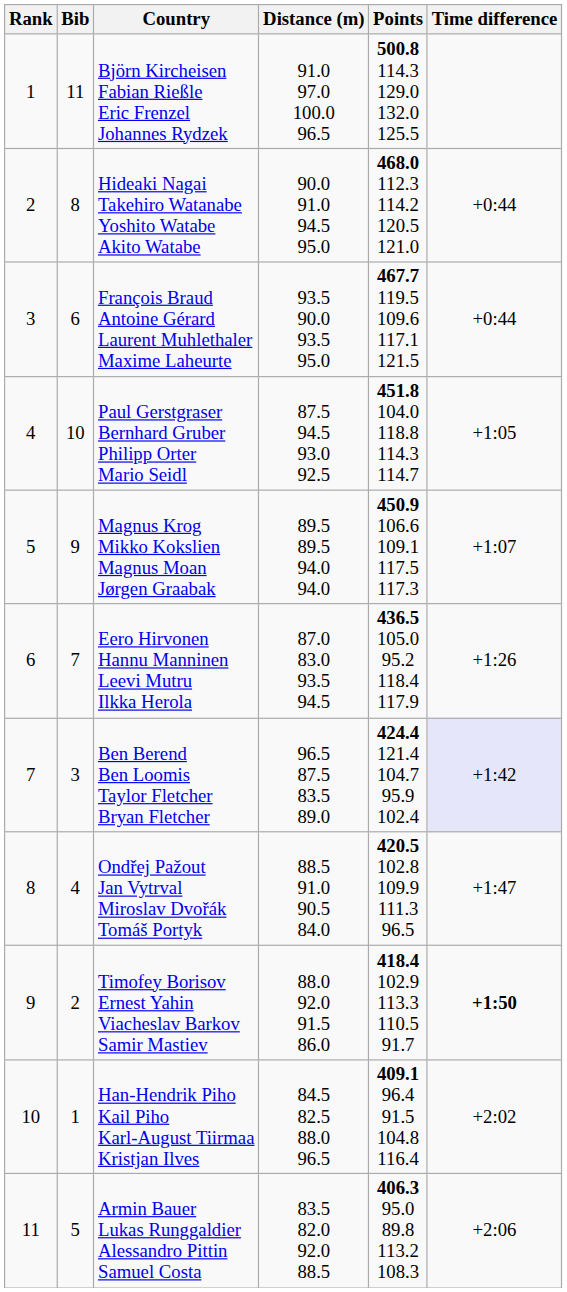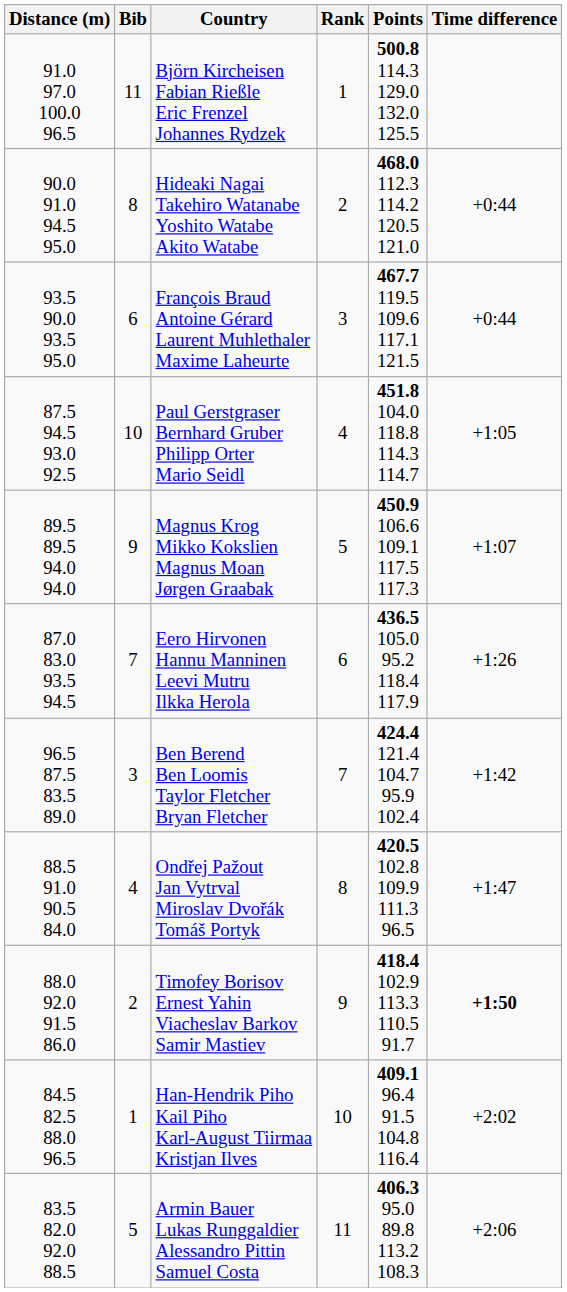columns swapped: Rank <-> Distance (m)
Ben Berend Ben Loomis Taylor Fletcher Bryan Fletcher | Time difference: lavender background -> no background
